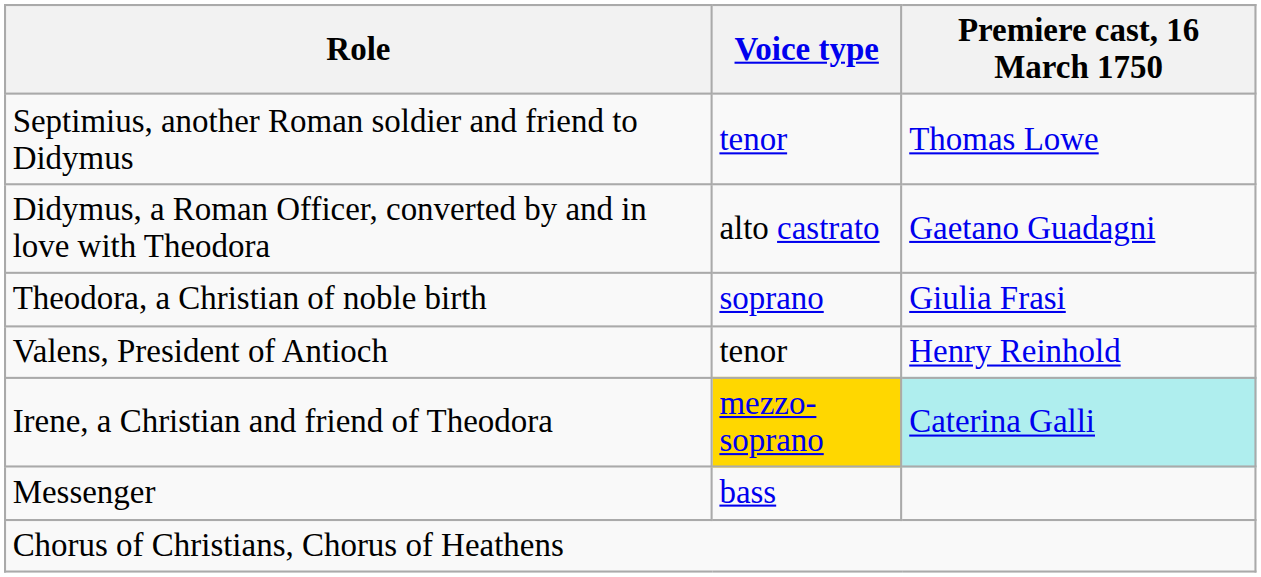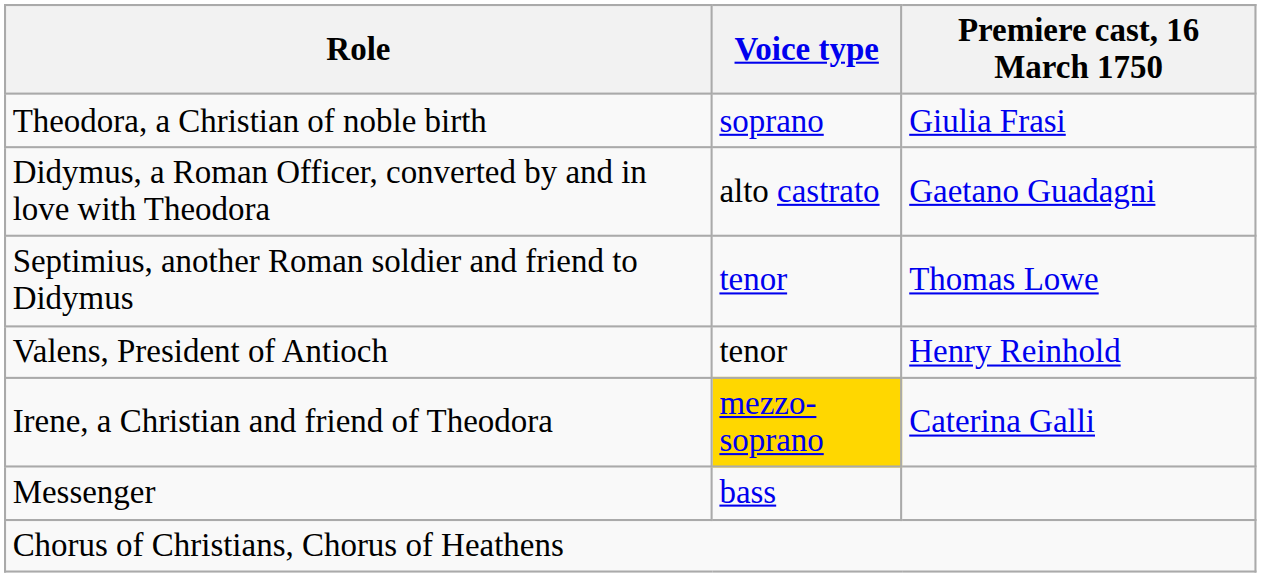rows swapped: Theodora, a Christian of noble birth <-> Septimius, another Roman soldier and friend to Didymus
Irene, a Christian and friend of Theodora | Premiere cast, 16 March 1750: paleturquoise background -> no background
